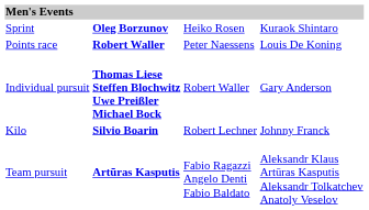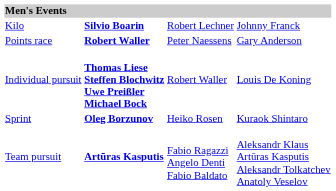rows swapped: Sprint <-> Kilo
Points race | column 4: Louis De Koning -> Gary Anderson
Individual pursuit | column 4: Gary Anderson -> Louis De Koning
